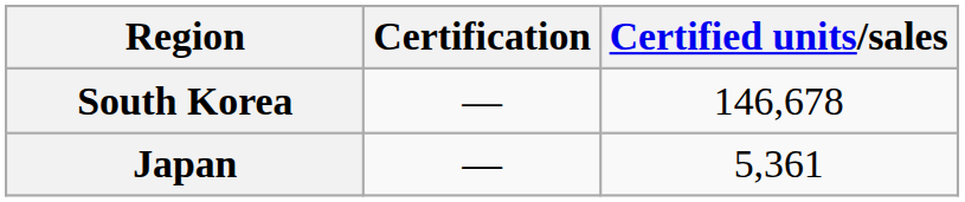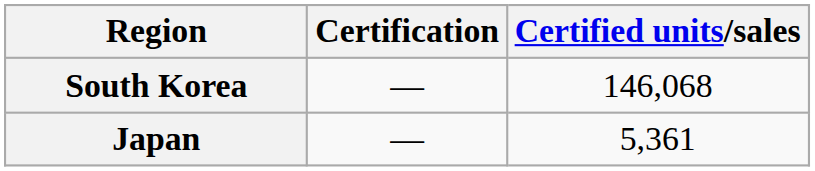South Korea | Certified units/sales: 146,678 -> 146,068
